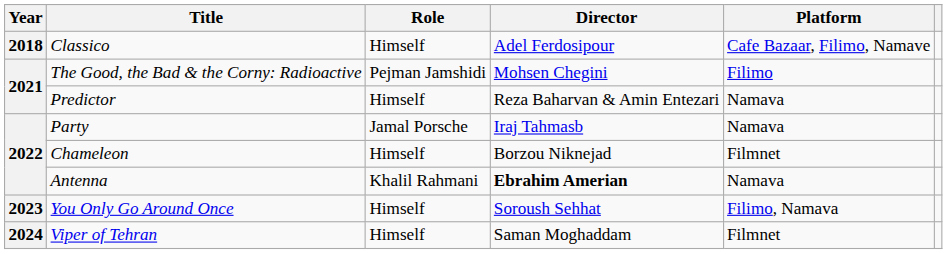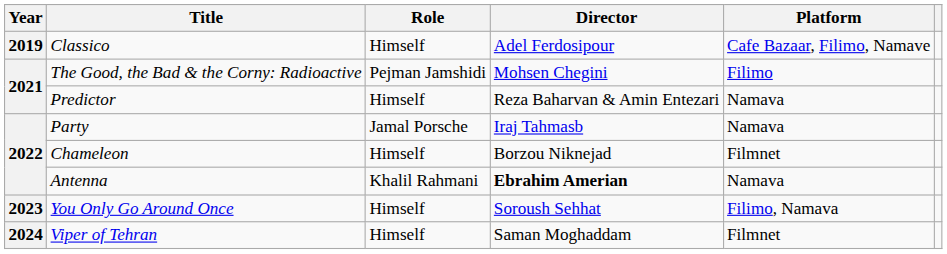Classico | Year: 2018 -> 2019
